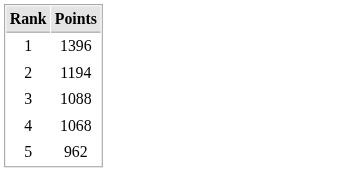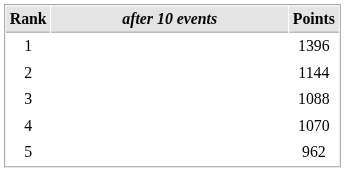+ column: after 10 events
2 | Points: 1194 -> 1144
4 | Points: 1068 -> 1070
